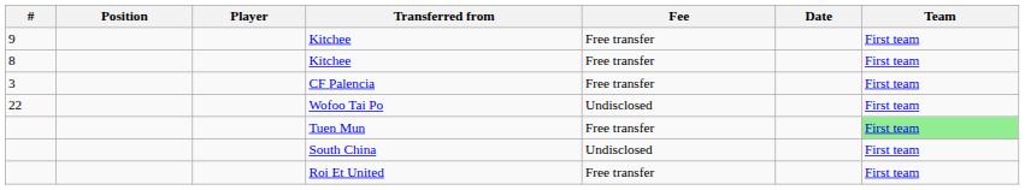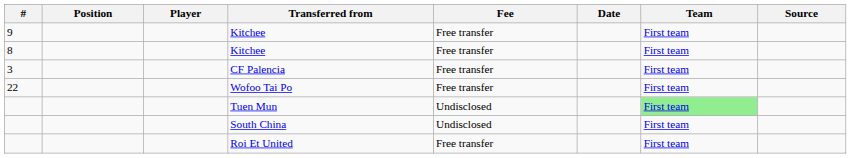+ column: Source
Wofoo Tai Po | Fee: Undisclosed -> Free transfer
Tuen Mun | Fee: Free transfer -> Undisclosed
